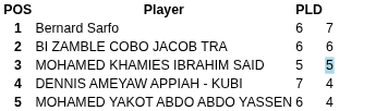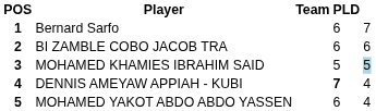+ column: Team
DENNIS AMEYAW APPIAH - KUBI | PLD: normal -> bold
